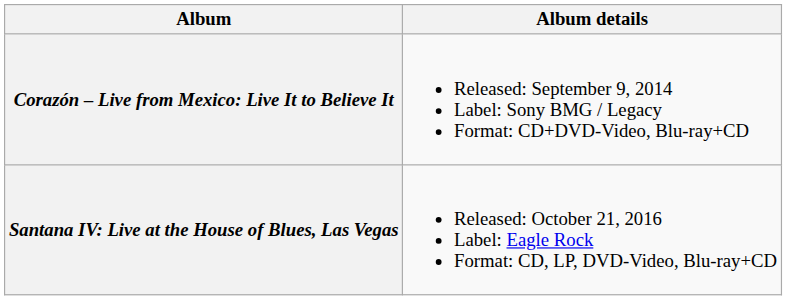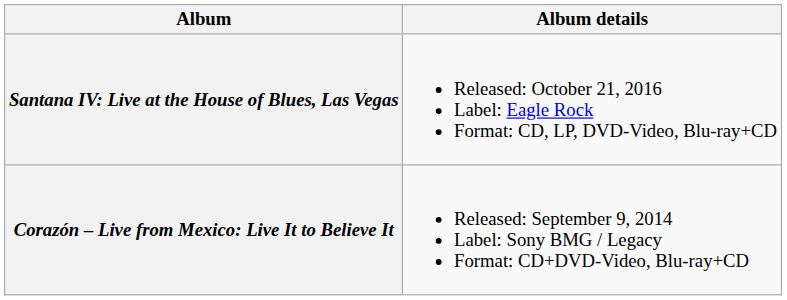rows swapped: Corazón – Live from Mexico: Live It to Believe It <-> Santana IV: Live at the House of Blues, Las Vegas
